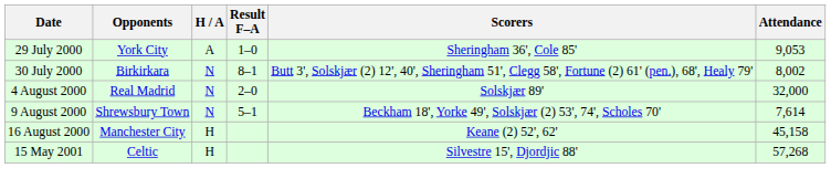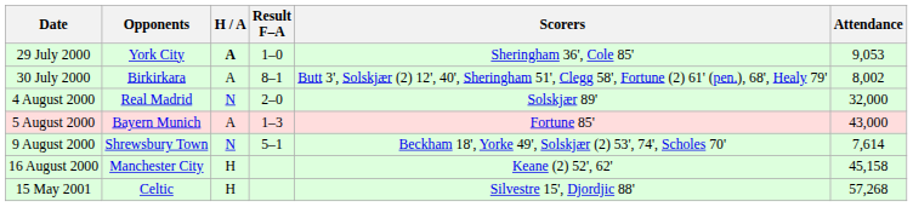29 July 2000 | H / A: normal -> bold
30 July 2000 | H / A: N -> A
+ row: 5 August 2000 | Bayern Munich | A | 1–3 | Fortune 85' | 43,000
